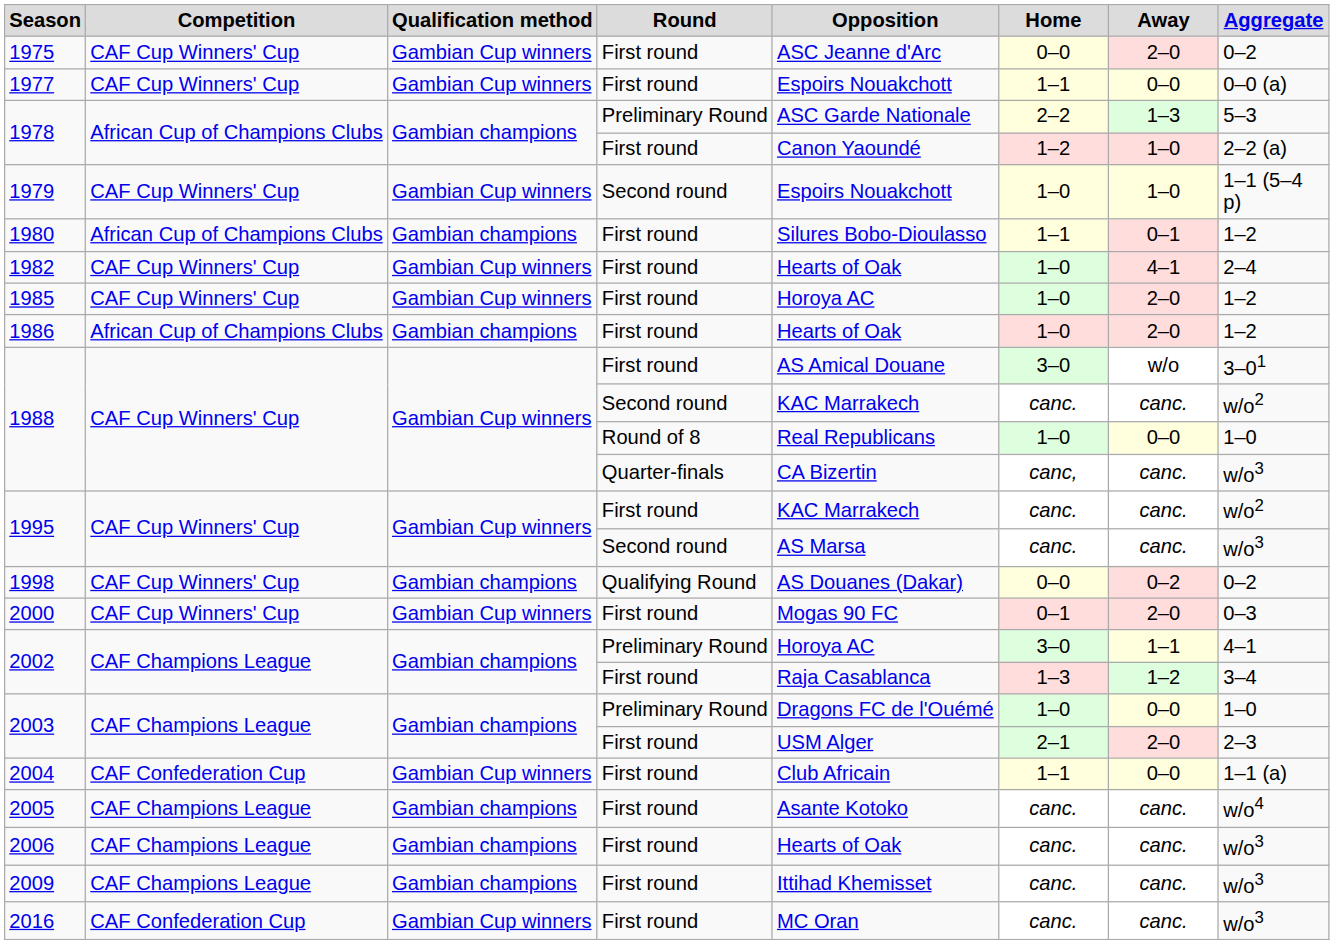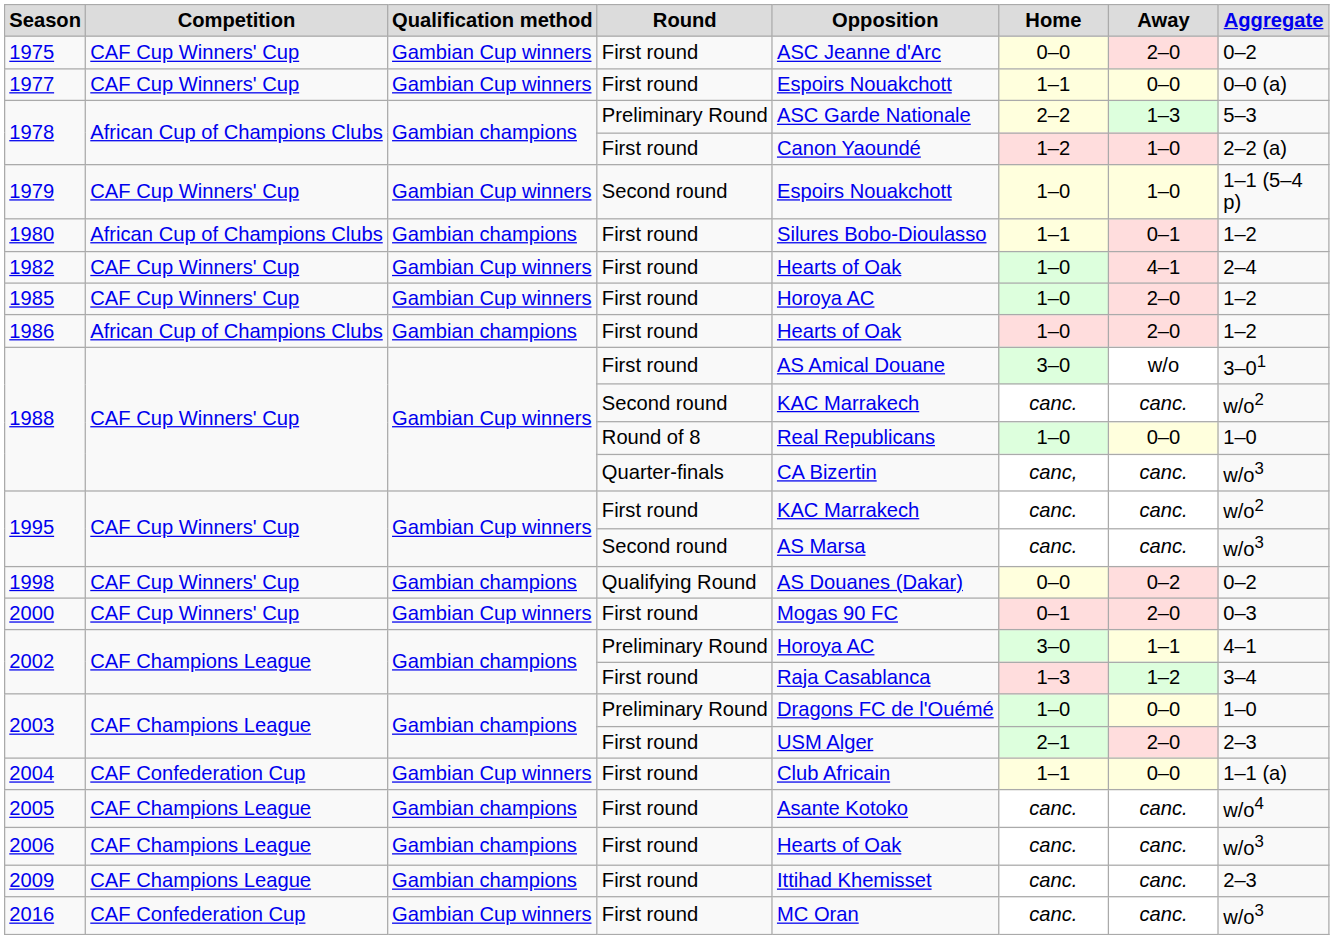2009 | Aggregate: w/o3 -> 2–3
